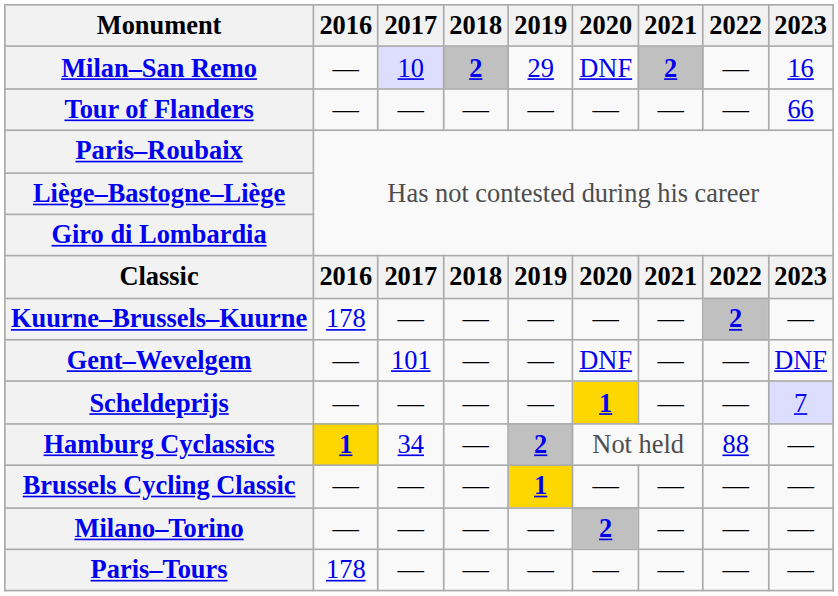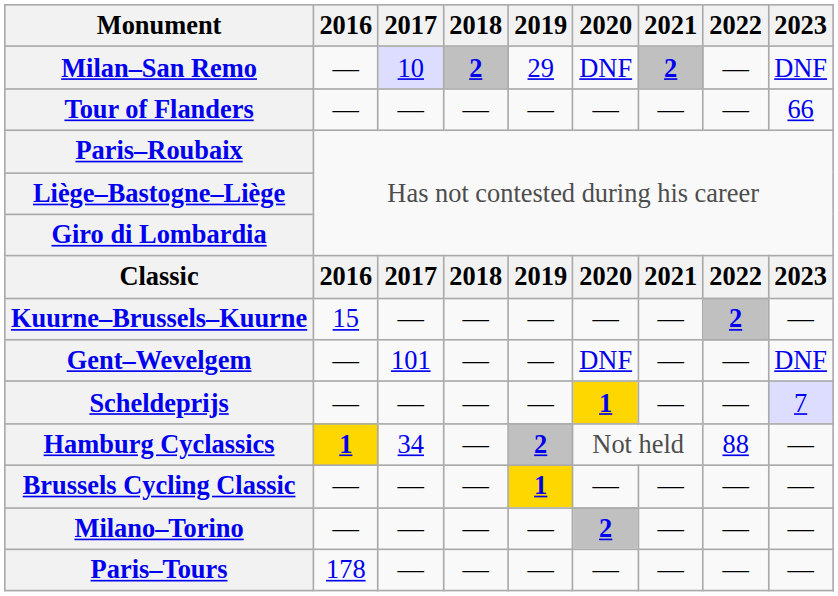Milan–San Remo | 2023: 16 -> DNF
Kuurne–Brussels–Kuurne | 2016: 178 -> 15
